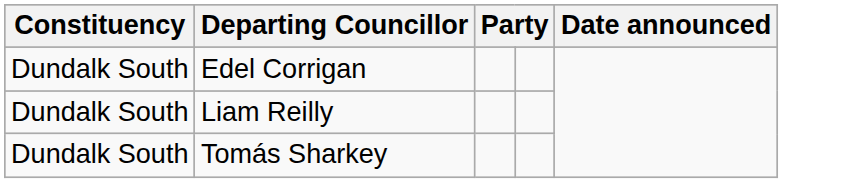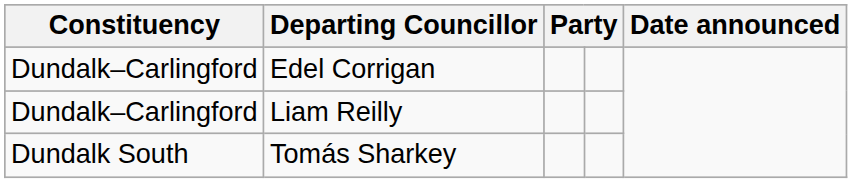Edel Corrigan | Constituency: Dundalk South -> Dundalk–Carlingford
Liam Reilly | Constituency: Dundalk South -> Dundalk–Carlingford
